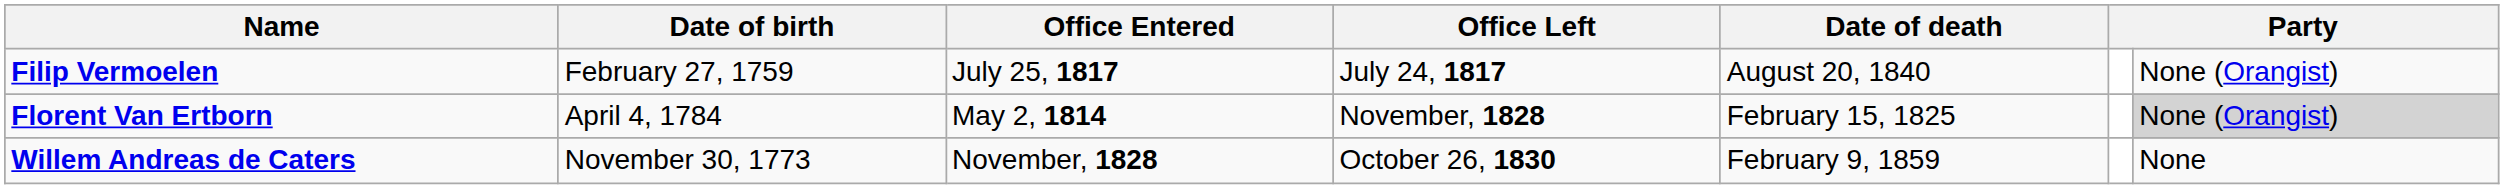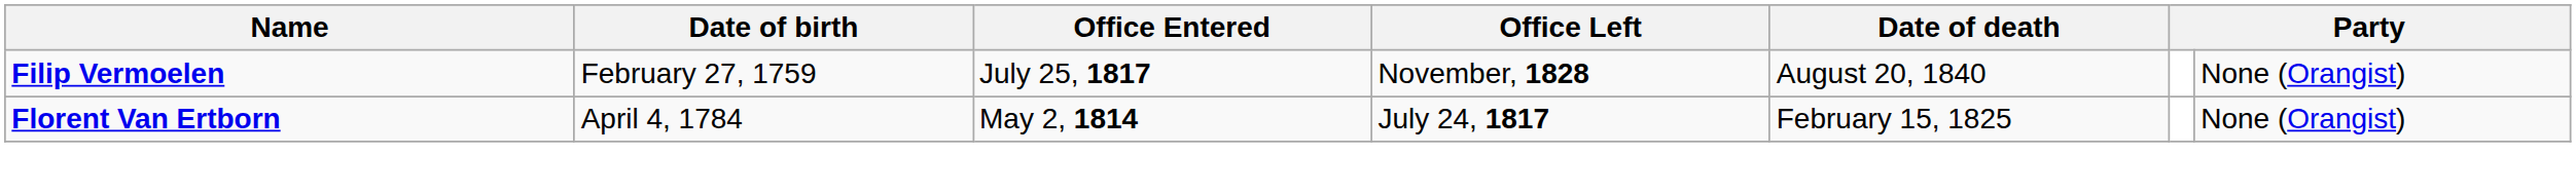Filip Vermoelen | Office Left: July 24, 1817 -> November, 1828
Florent Van Ertborn | Office Left: November, 1828 -> July 24, 1817
Florent Van Ertborn | column 7: lightgrey background -> no background
- row: Willem Andreas de Caters | November 30, 1773 | November, 1828 | October 26, 1830 | February 9, 1859 | None
